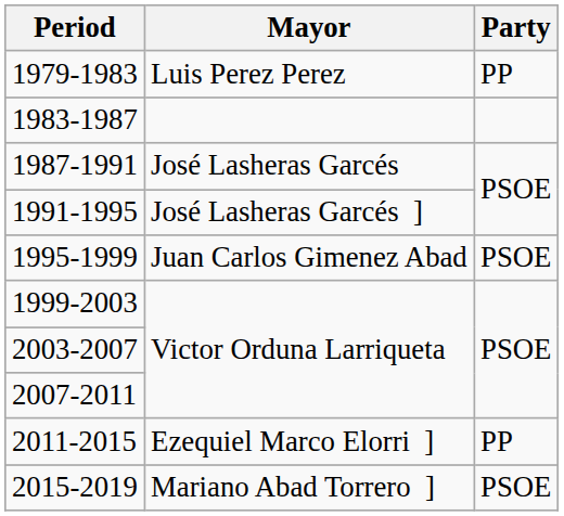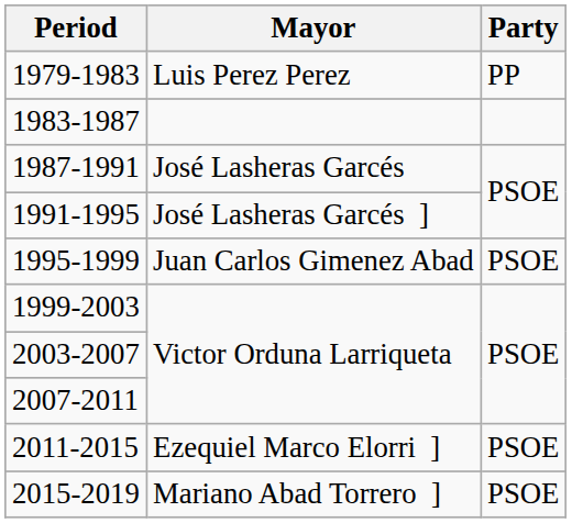2011-2015 | Party: PP -> PSOE
